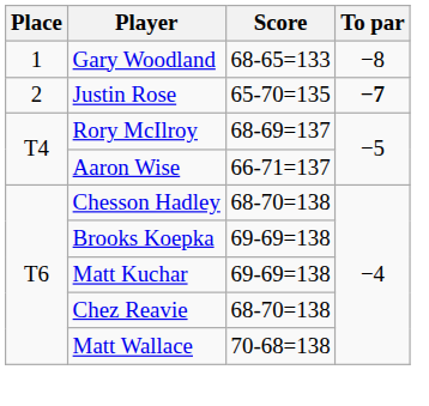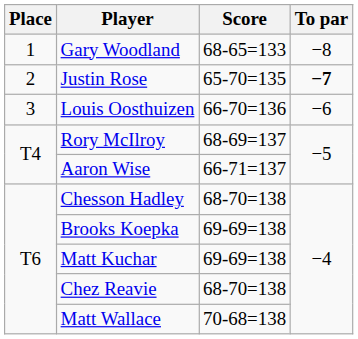+ row: 3 | Louis Oosthuizen | 66-70=136 | −6
